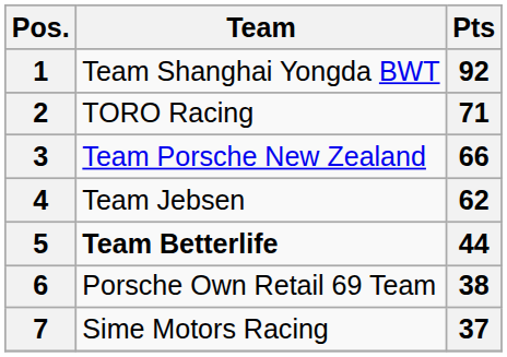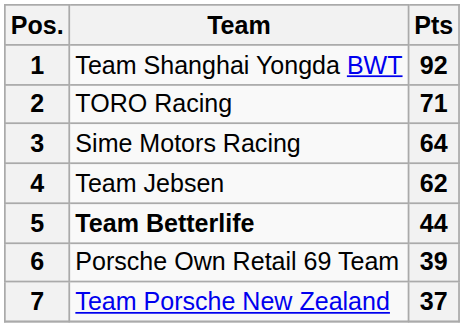3 | Team: Team Porsche New Zealand -> Sime Motors Racing
3 | Pts: 66 -> 64
6 | Pts: 38 -> 39
7 | Team: Sime Motors Racing -> Team Porsche New Zealand
